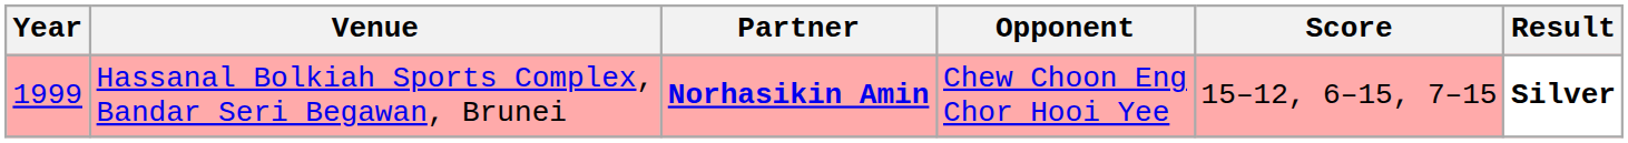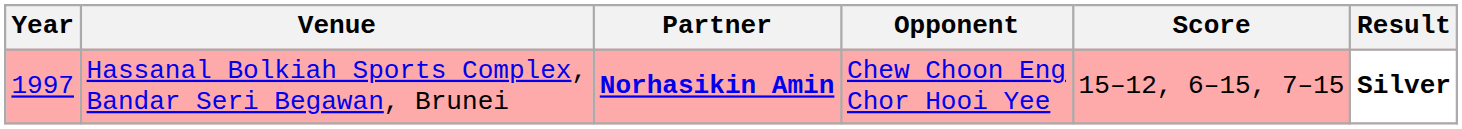Hassanal Bolkiah Sports Complex, Bandar Seri Begawan, Brunei | Year: 1999 -> 1997
